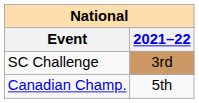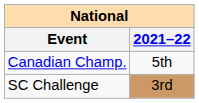rows swapped: Canadian Champ. <-> SC Challenge
